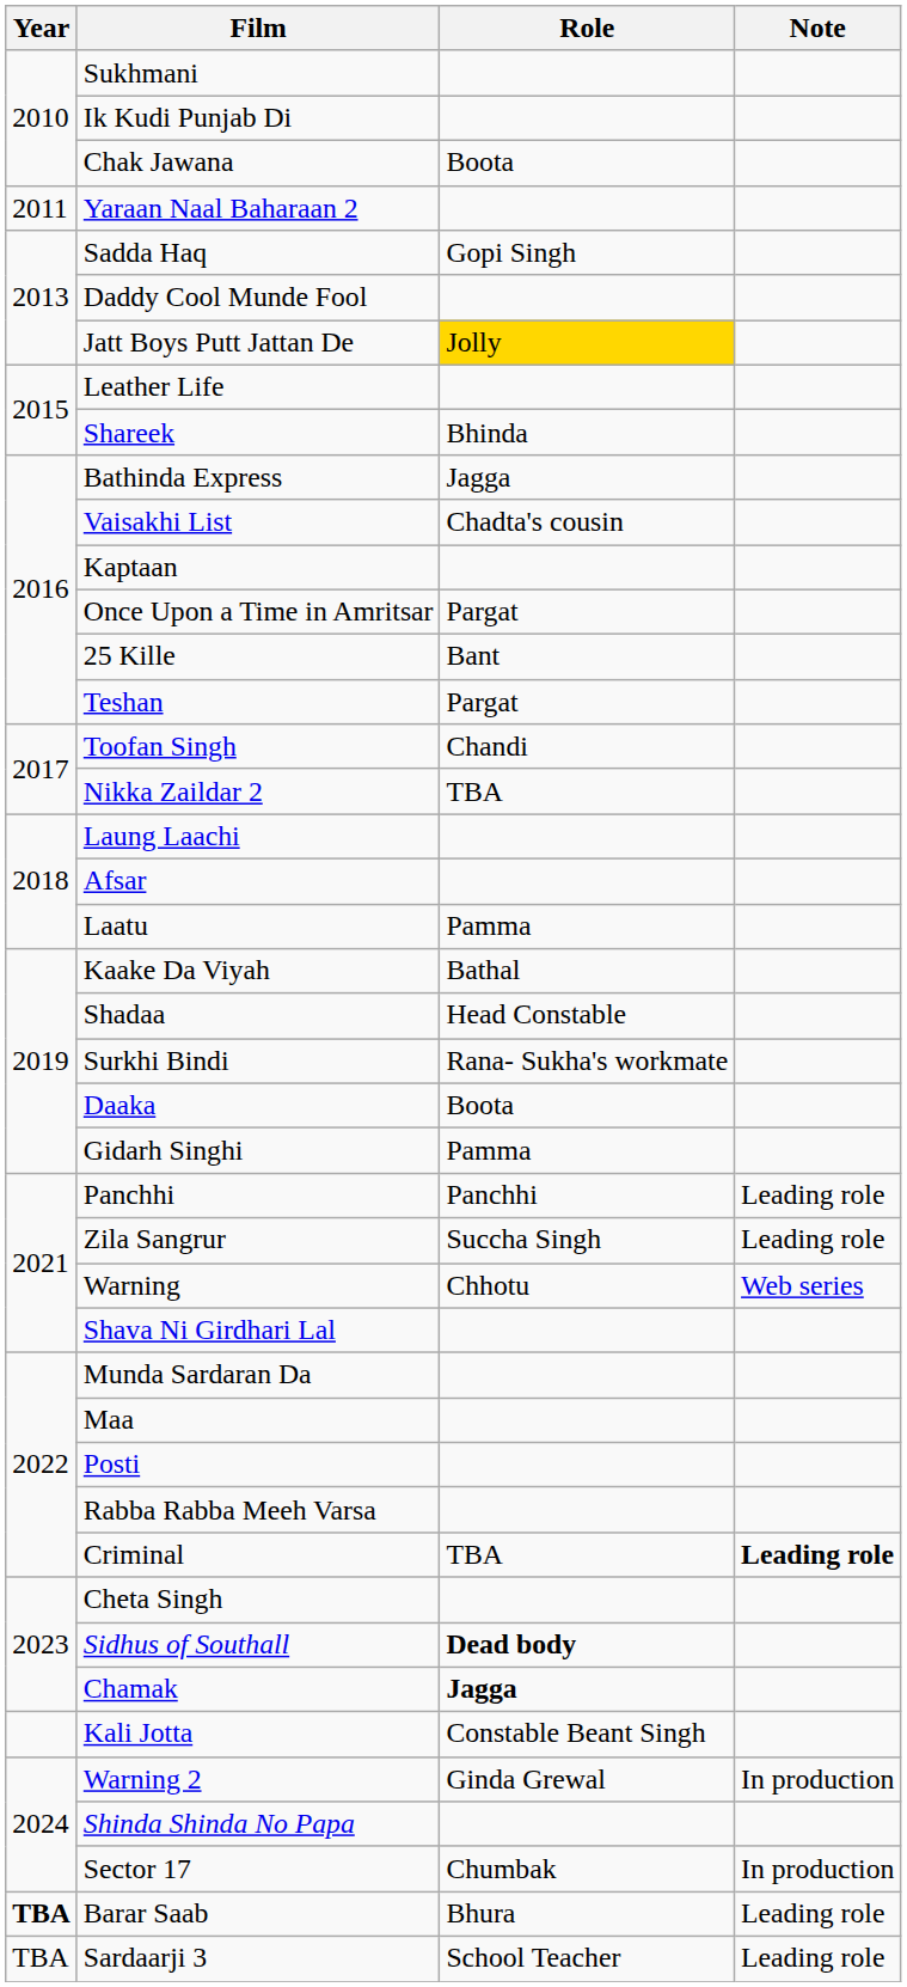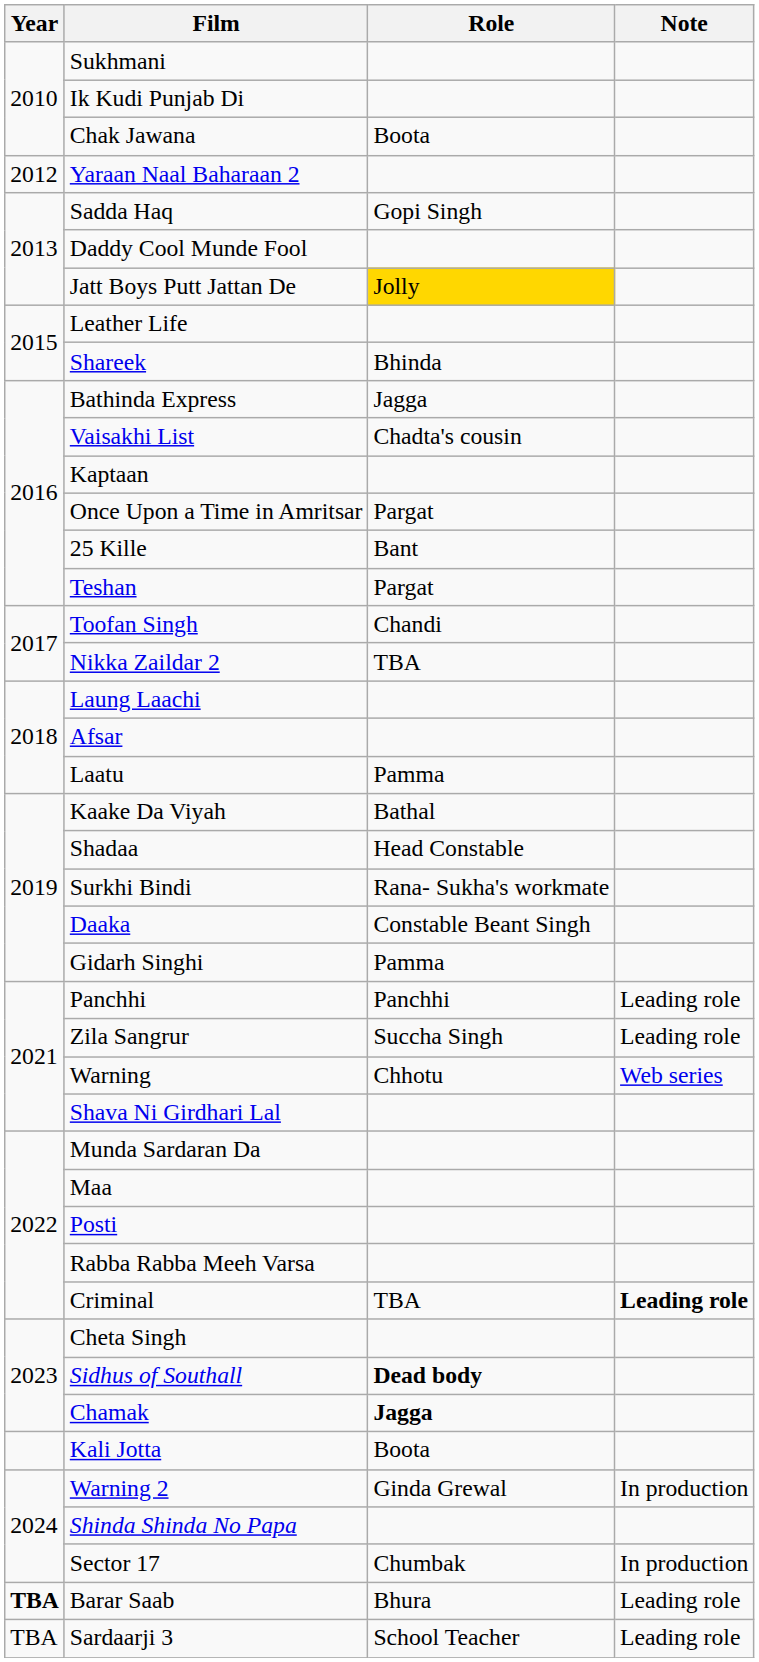Yaraan Naal Baharaan 2 | Year: 2011 -> 2012
Daaka | Role: Boota -> Constable Beant Singh
Kali Jotta | Role: Constable Beant Singh -> Boota
